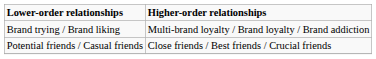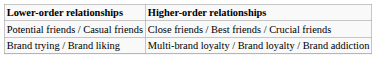rows swapped: Potential friends / Casual friends <-> Brand trying / Brand liking
